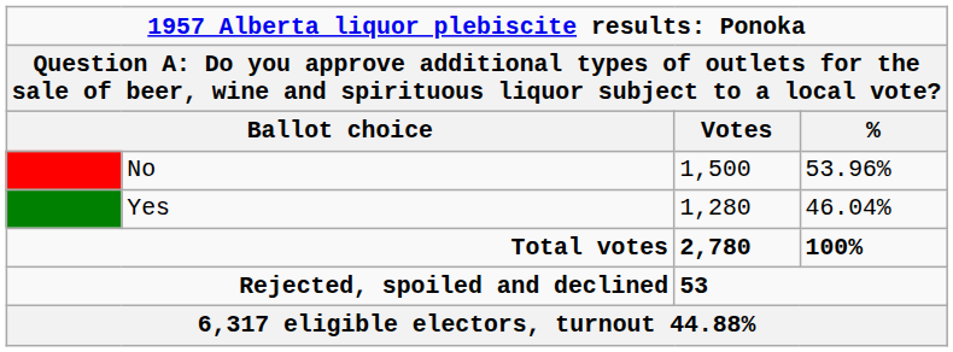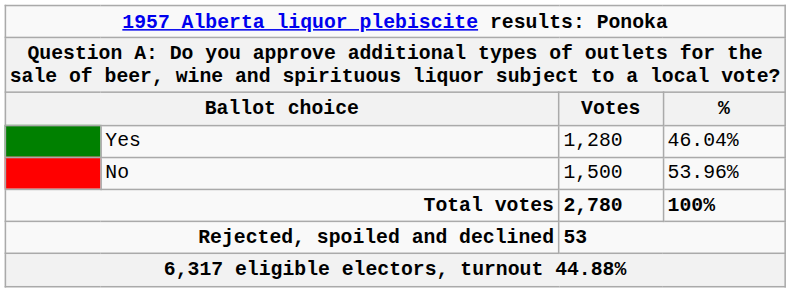rows swapped: No <-> Yes
